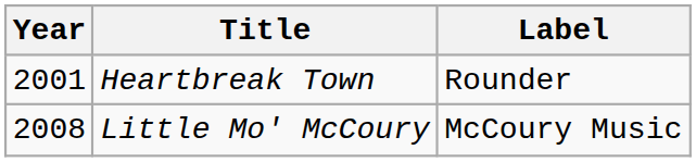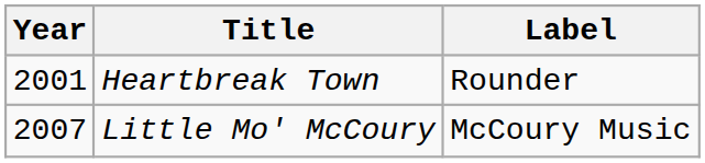Little Mo' McCoury | Year: 2008 -> 2007
